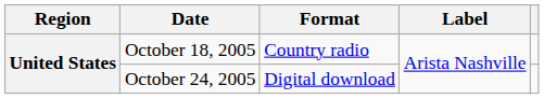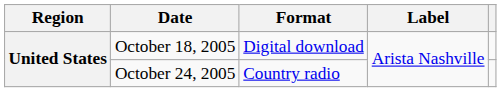October 18, 2005 | Format: Country radio -> Digital download
October 24, 2005 | Format: Digital download -> Country radio
